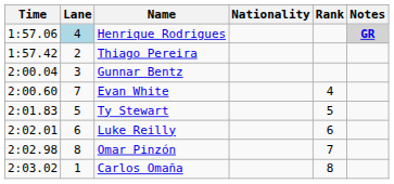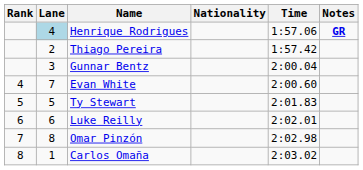columns swapped: Rank <-> Time
Henrique Rodrigues | Notes: lightgrey background -> no background
